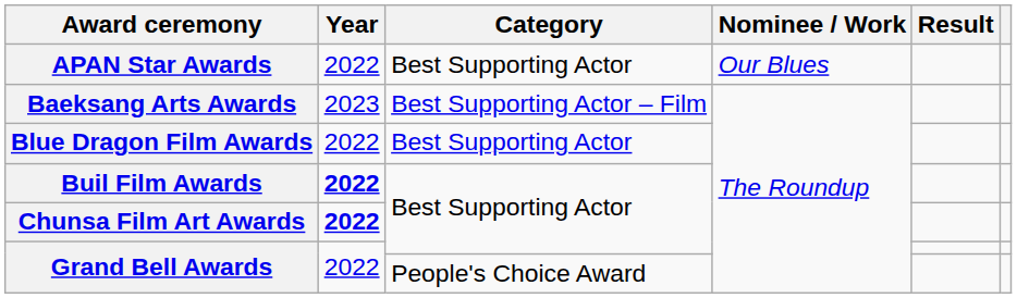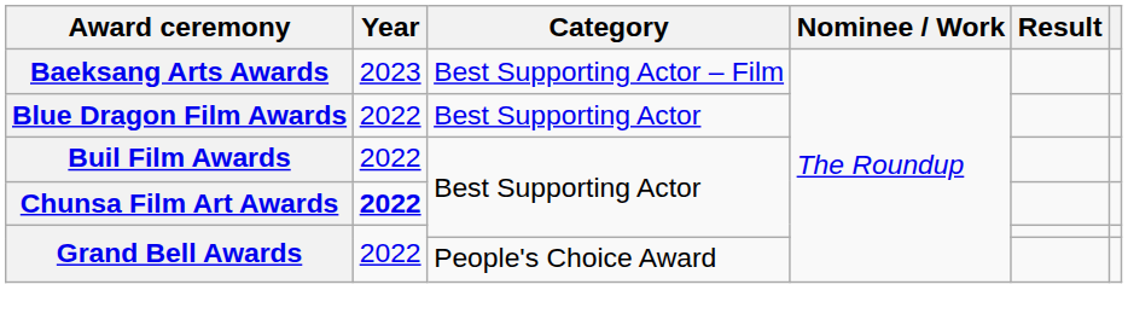- row: APAN Star Awards | 2022 | Best Supporting Actor | Our Blues
Buil Film Awards | Year: bold -> normal
